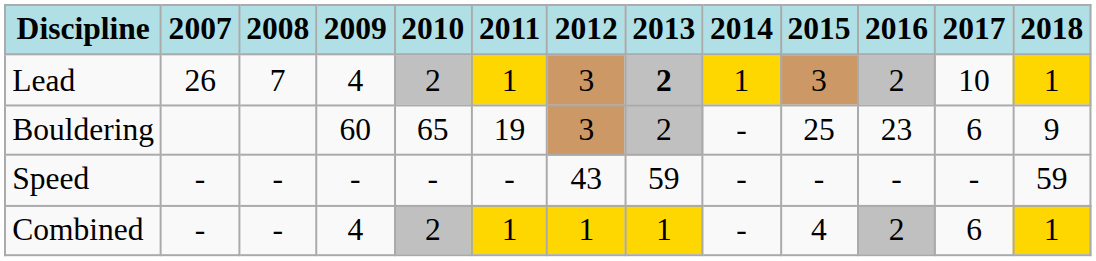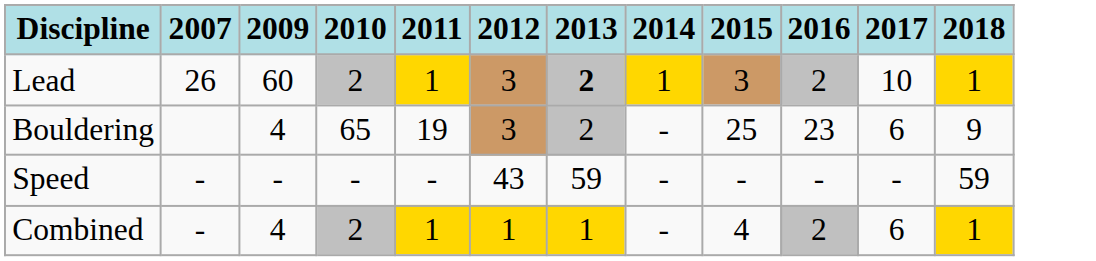- column: 2008 | 7 | - | -
Lead | 2009: 4 -> 60
Bouldering | 2009: 60 -> 4
